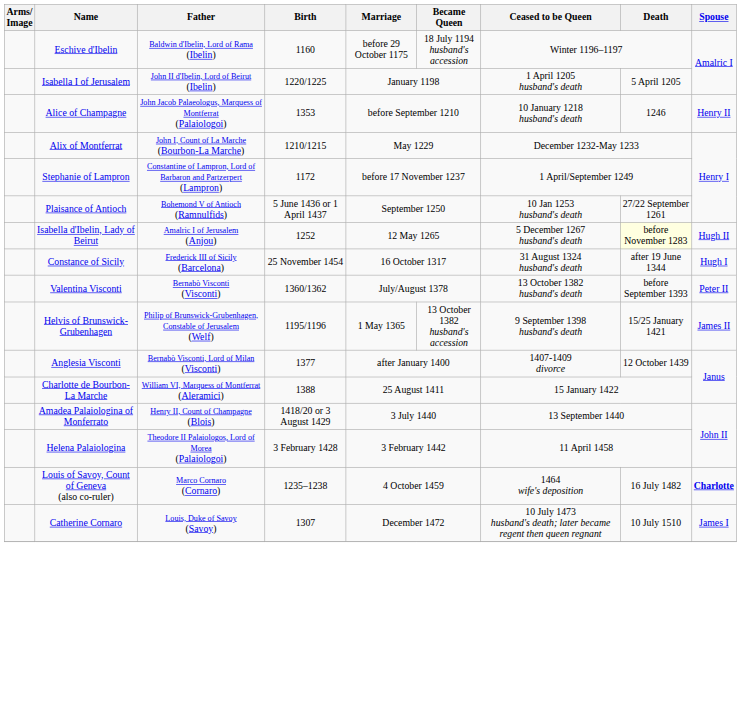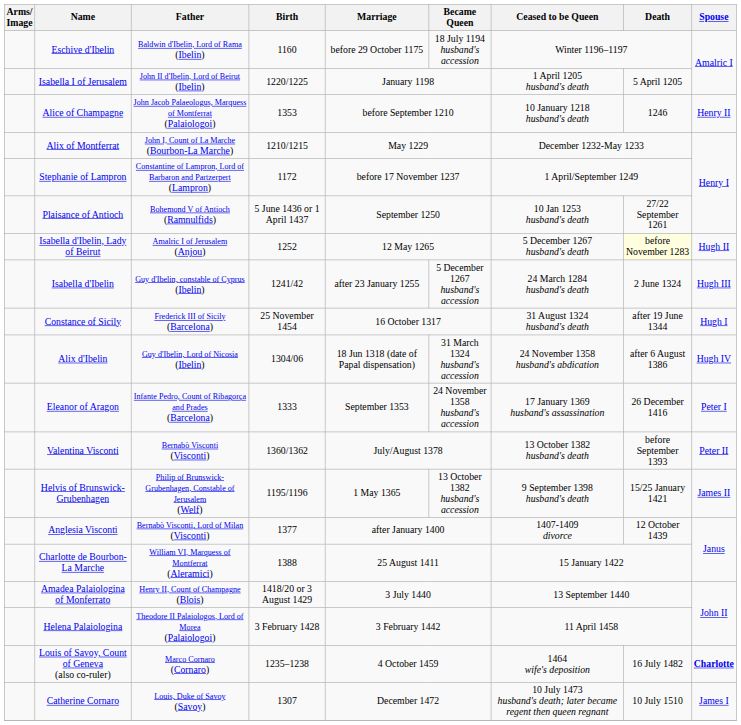+ row: Isabella d'Ibelin | Guy d'Ibelin, constable of Cyprus (Ibelin) | 1241/42 | after 23 January 1255 | 5 December 1267 husband's accession | 24 March 1284 husband's death | 2 June 1324 | Hugh III
+ row: Alix d'Ibelin | Guy d'Ibelin, Lord of Nicosia (Ibelin) | 1304/06 | 18 Jun 1318 (date of Papal dispensation) | 31 March 1324 husband's accession | 24 November 1358 husband's abdication | after 6 August 1386 | Hugh IV
+ row: Eleanor of Aragon | Infante Pedro, Count of Ribagorça and Prades (Barcelona) | 1333 | September 1353 | 24 November 1358 husband's accession | 17 January 1369 husband's assassination | 26 December 1416 | Peter I
